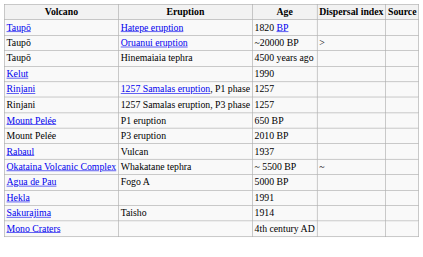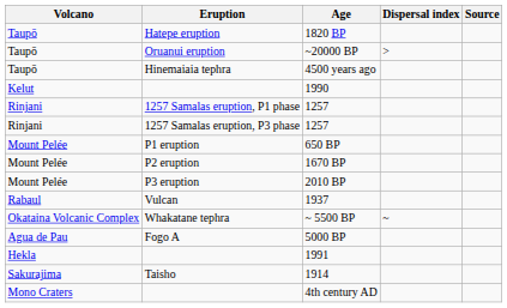+ row: Mount Pelée | P2 eruption | 1670 BP
